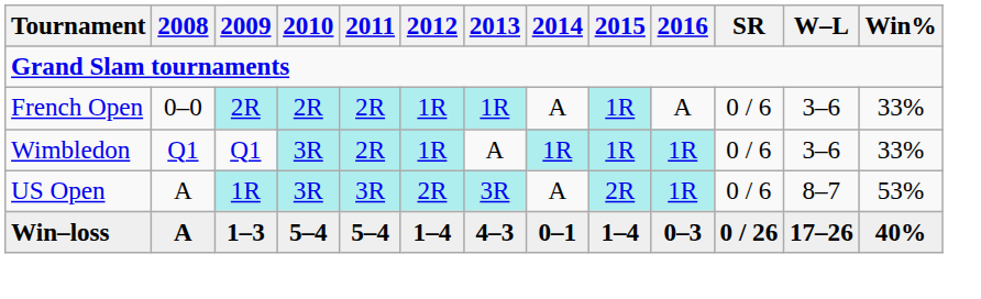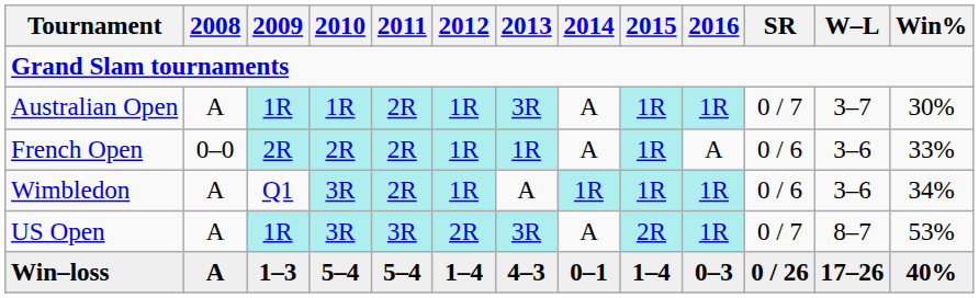+ row: Australian Open | A | 1R | 1R | 2R | 1R | 3R | A | 1R | 1R | 0 / 7 | 3–7 | 30%
Wimbledon | 2008: Q1 -> A
Wimbledon | Win%: 33% -> 34%
US Open | SR: 0 / 6 -> 0 / 7
